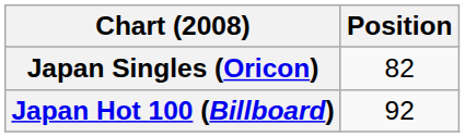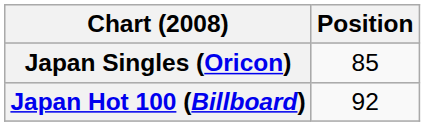Japan Singles (Oricon) | Position: 82 -> 85
